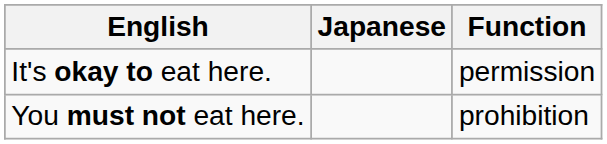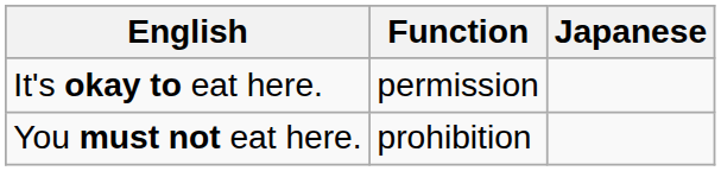columns swapped: Japanese <-> Function
